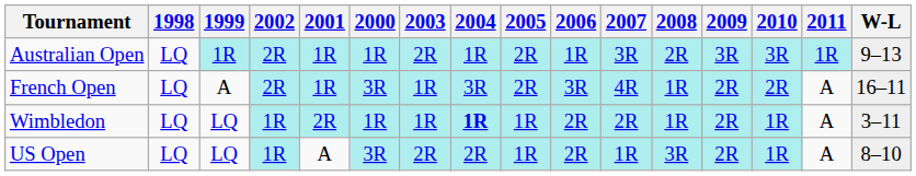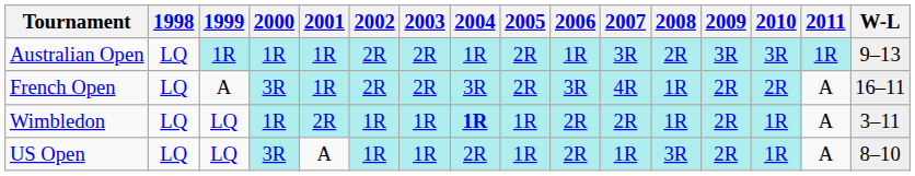columns swapped: 2000 <-> 2002
French Open | 2003: 1R -> 2R
US Open | 2003: 2R -> 1R
